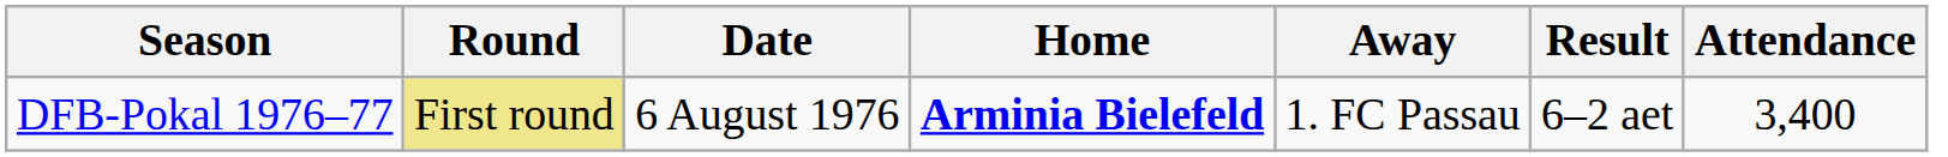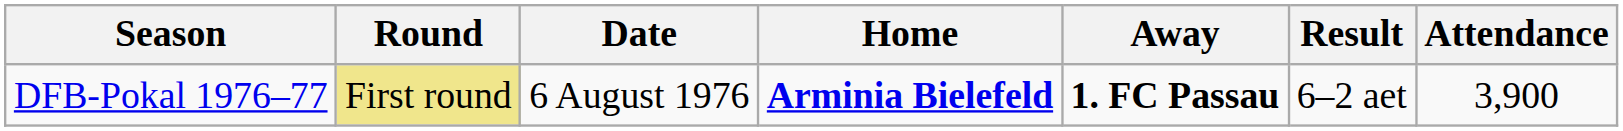DFB-Pokal 1976–77 | Away: normal -> bold
DFB-Pokal 1976–77 | Attendance: 3,400 -> 3,900
